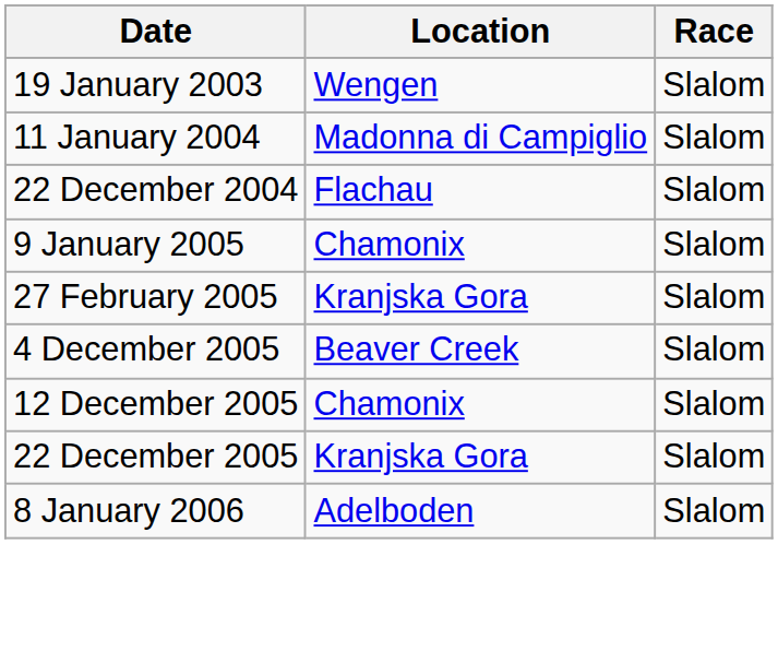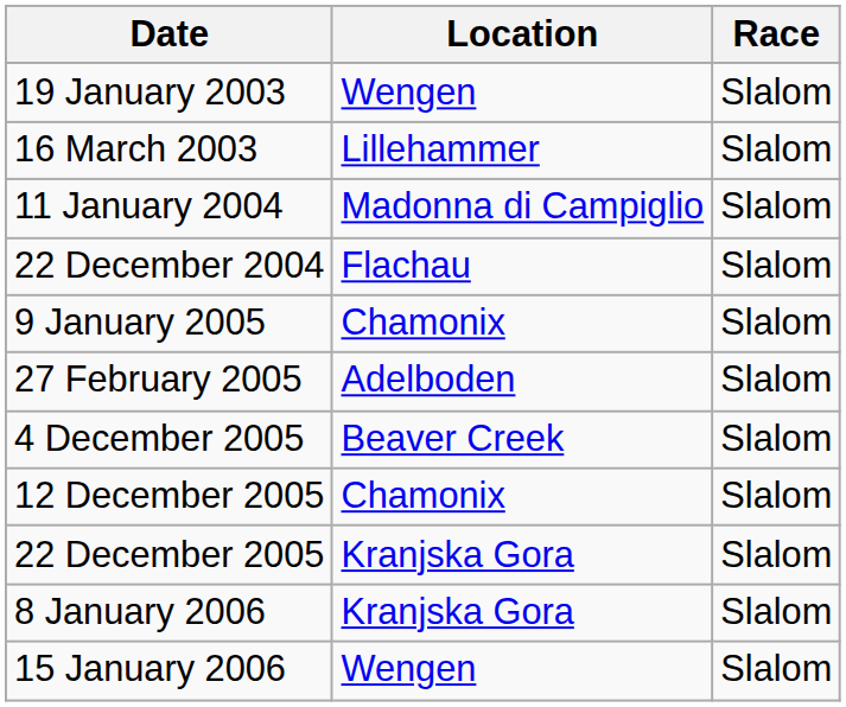+ row: 16 March 2003 | Lillehammer | Slalom
27 February 2005 | Location: Kranjska Gora -> Adelboden
8 January 2006 | Location: Adelboden -> Kranjska Gora
+ row: 15 January 2006 | Wengen | Slalom
